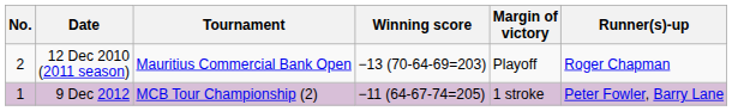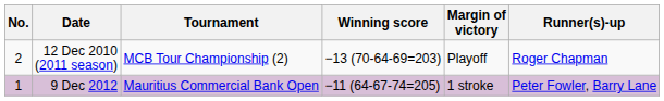12 Dec 2010 (2011 season) | Tournament: Mauritius Commercial Bank Open -> MCB Tour Championship (2)
9 Dec 2012 | Tournament: MCB Tour Championship (2) -> Mauritius Commercial Bank Open
